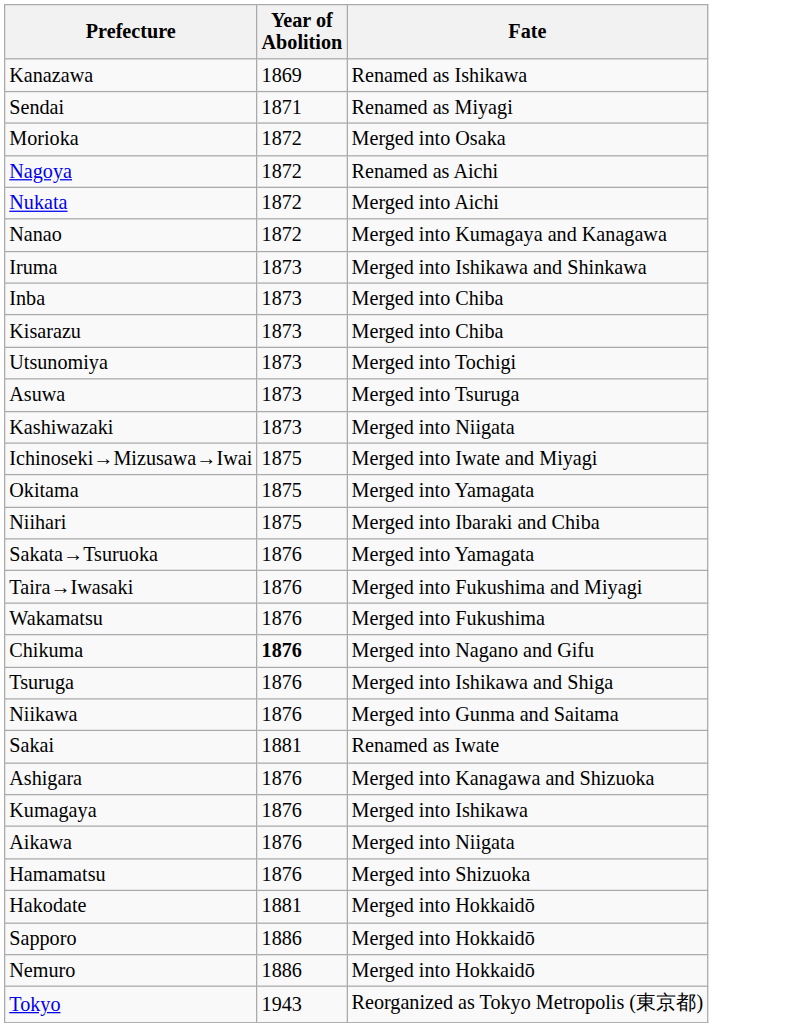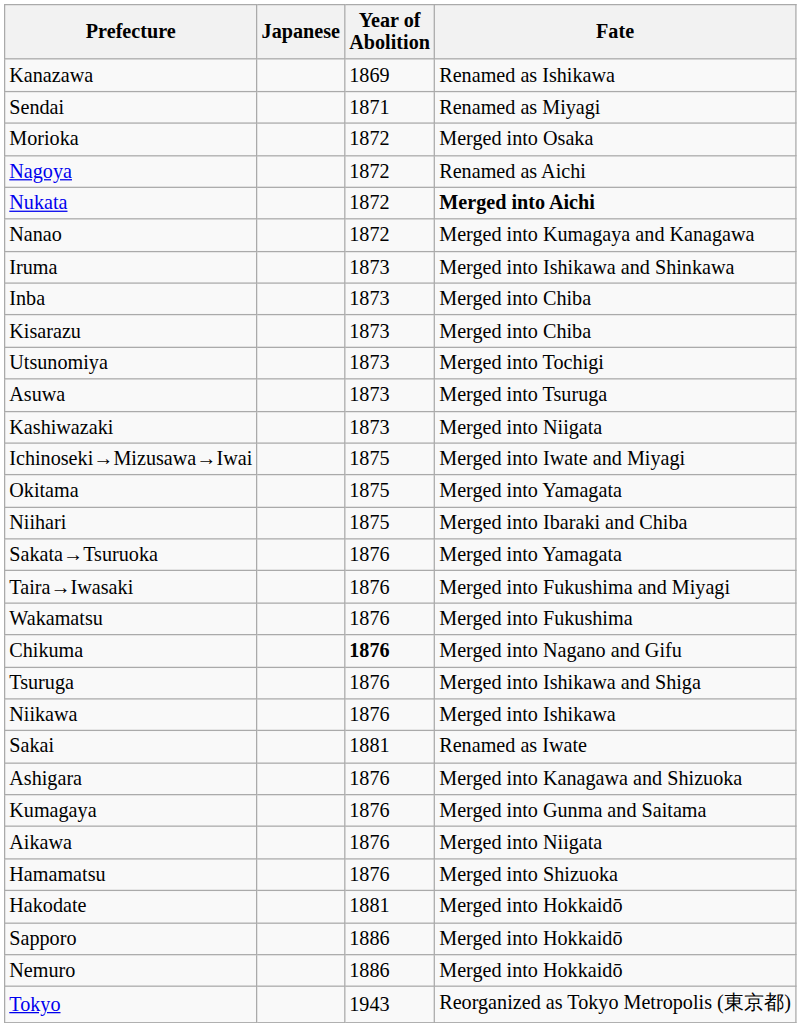+ column: Japanese
Nukata | Fate: normal -> bold
Niikawa | Fate: Merged into Gunma and Saitama -> Merged into Ishikawa
Kumagaya | Fate: Merged into Ishikawa -> Merged into Gunma and Saitama
